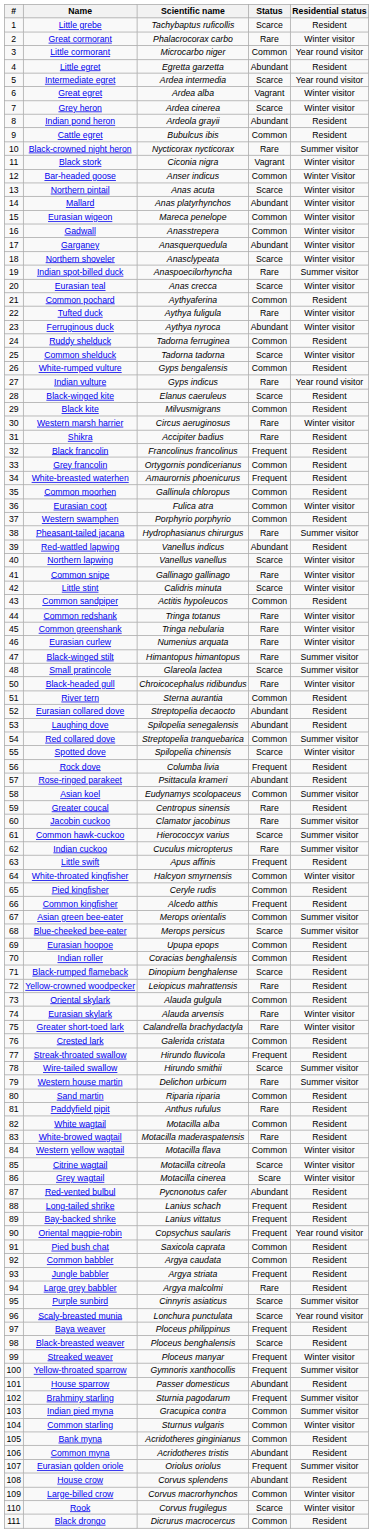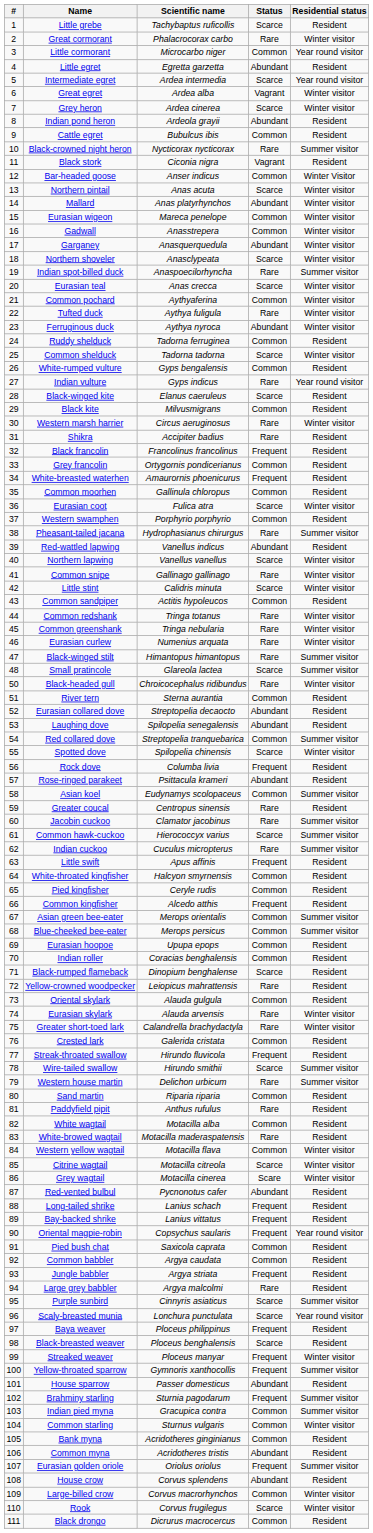Black stork | Residential status: Winter visitor -> Resident
Common pochard | Residential status: Resident -> Winter visitor
Eurasian coot | Status: Common -> Scarce
White-throated kingfisher | Residential status: Winter visitor -> Resident
Blue-cheeked bee-eater | Status: Scarce -> Common
